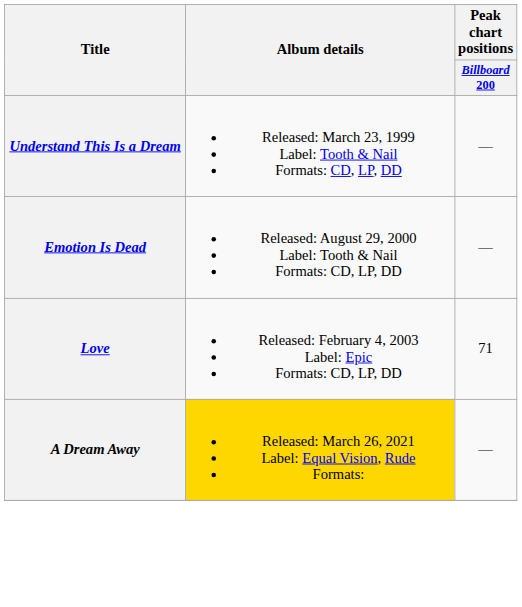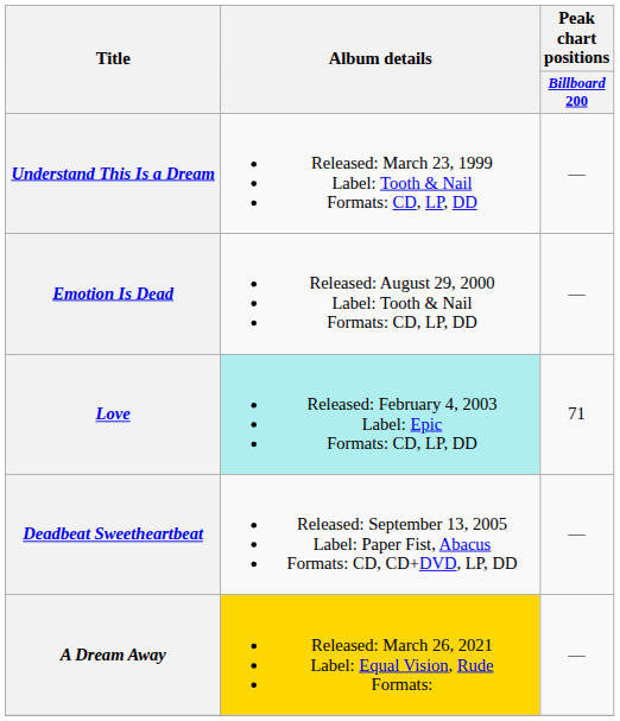Love | Album details: no background -> paleturquoise background
+ row: Deadbeat Sweetheartbeat | Released: September 13, 2005 Label: Paper Fist, Abacus Formats: CD, CD+DVD, LP, DD | —
